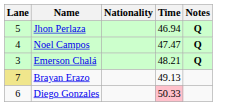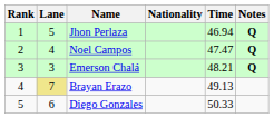+ column: Rank | 1 | 2 | 3 | 4 | 5
Diego Gonzales | Time: pink background -> no background
